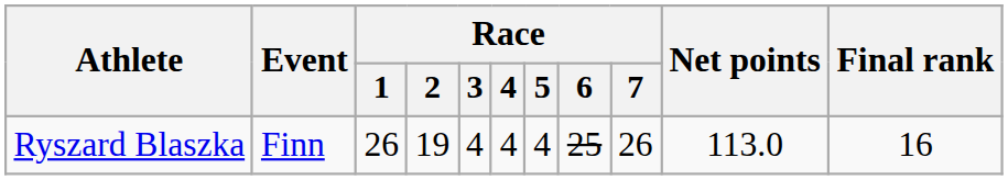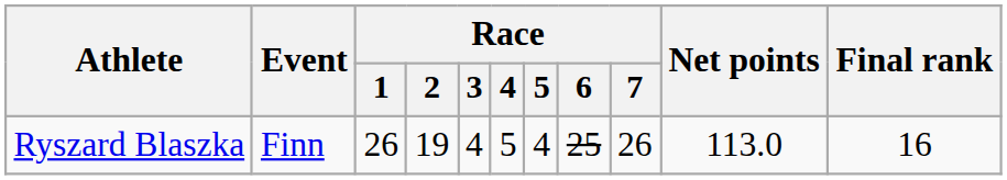Ryszard Blaszka | Race / 4: 4 -> 5
